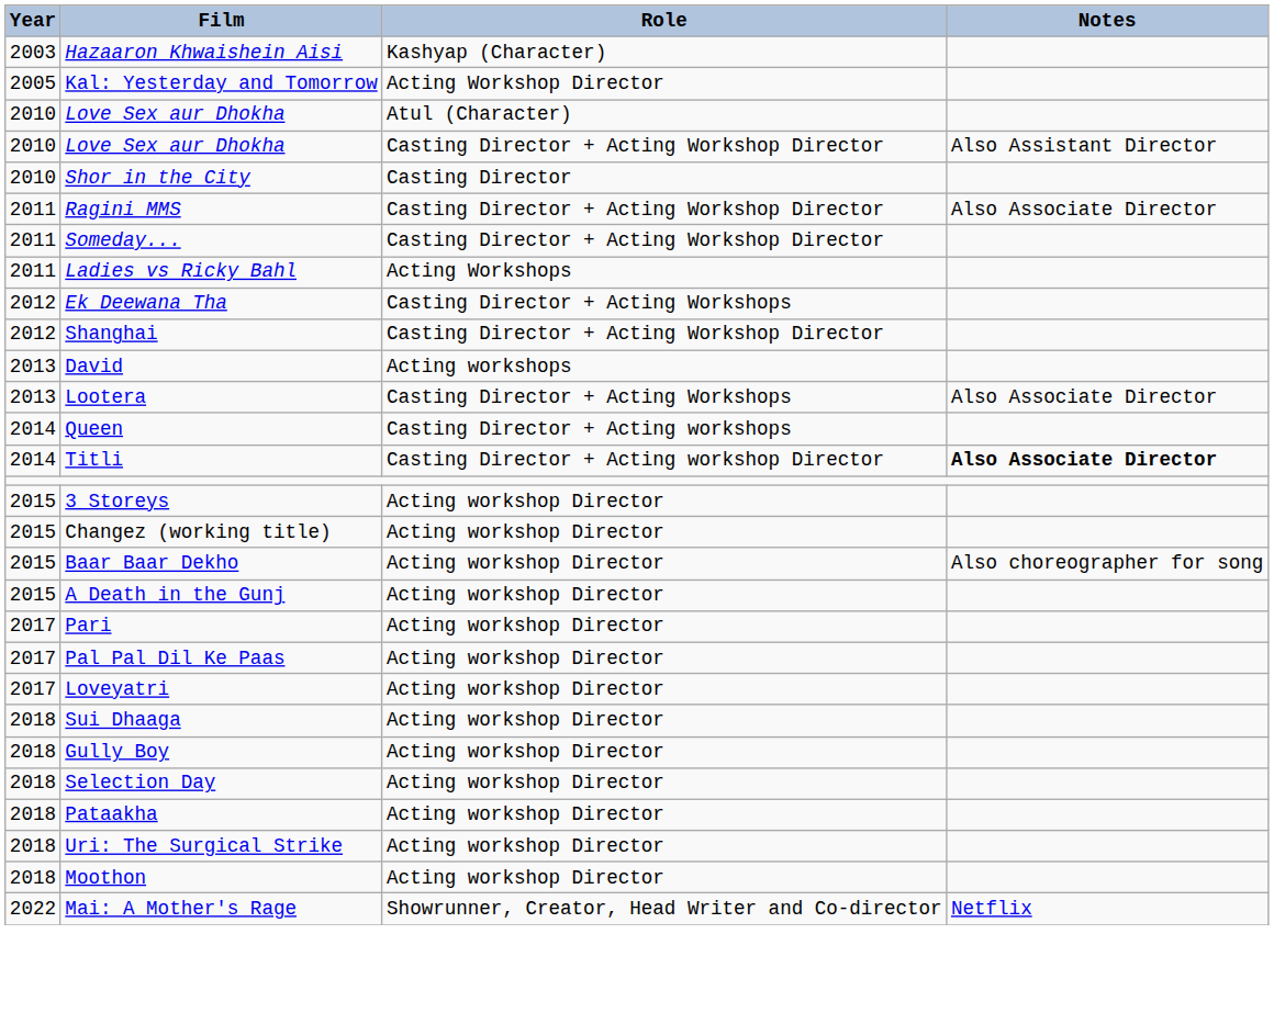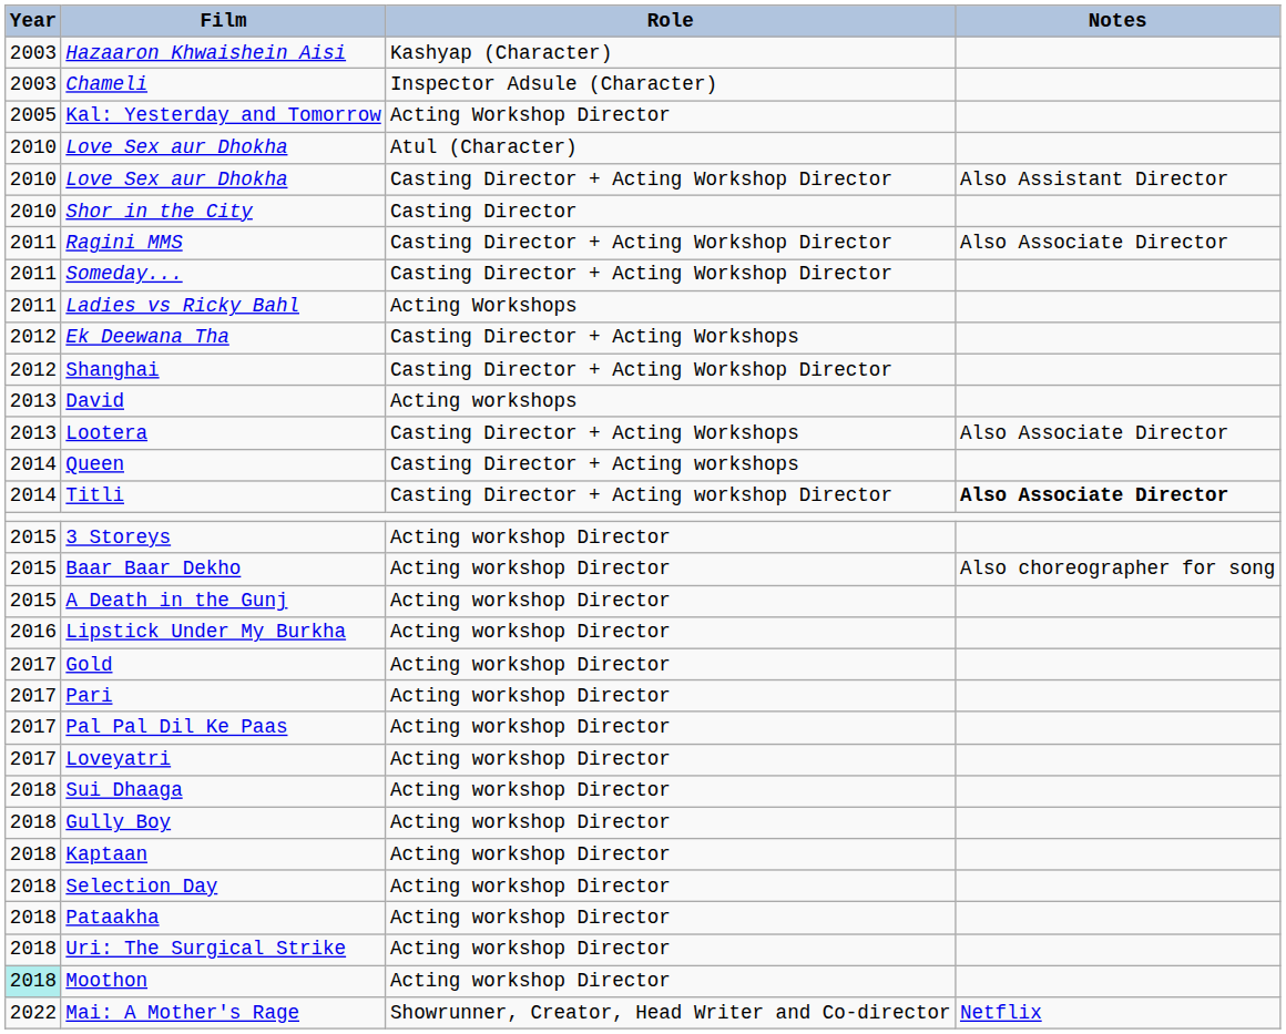+ row: 2003 | Chameli | Inspector Adsule (Character)
- row: 2015 | Changez (working title) | Acting workshop Director
+ row: 2016 | Lipstick Under My Burkha | Acting workshop Director
+ row: 2017 | Gold | Acting workshop Director
+ row: 2018 | Kaptaan | Acting workshop Director
Moothon | Year: no background -> paleturquoise background
